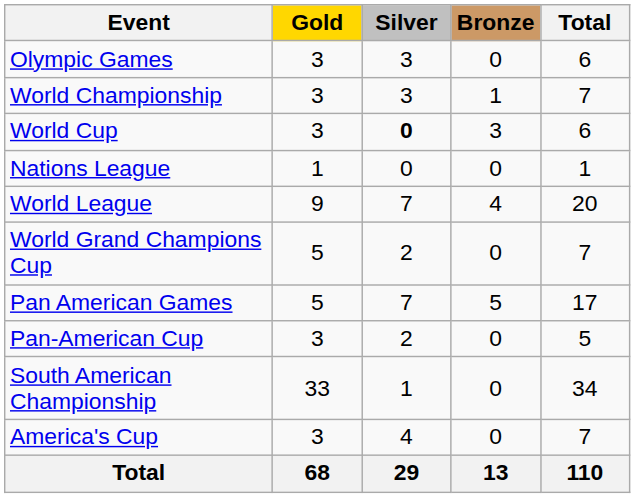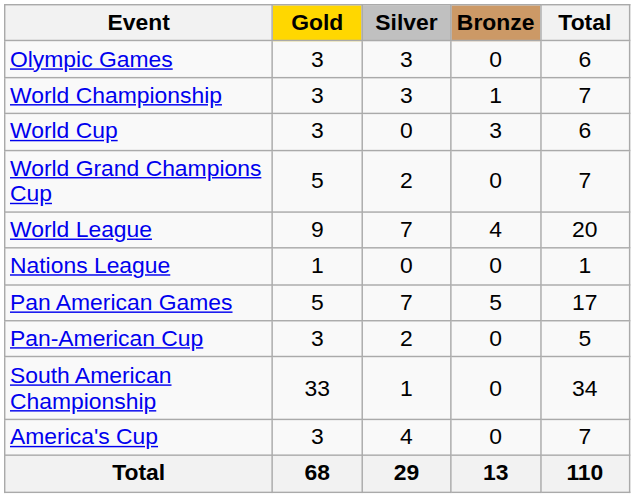World Cup | Silver: bold -> normal
rows swapped: World Grand Champions Cup <-> Nations League
